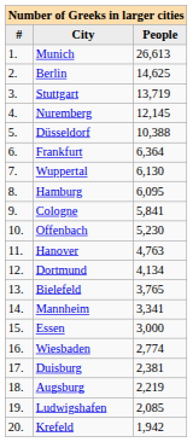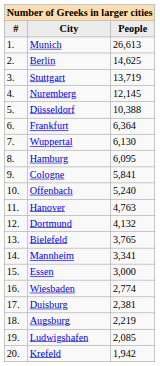Offenbach | People: 5,230 -> 5,240
Dortmund | People: 4,134 -> 4,132
